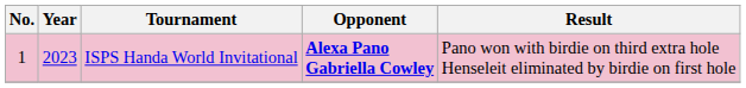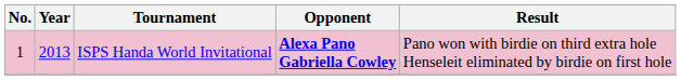ISPS Handa World Invitational | Year: 2023 -> 2013
